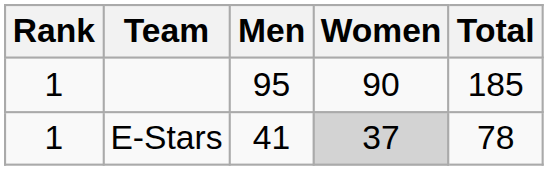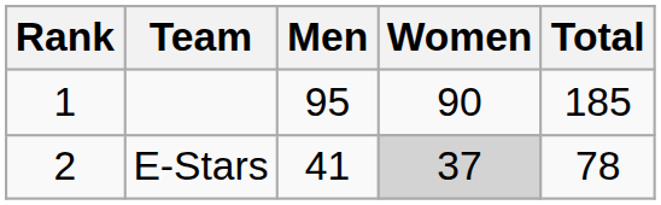E-Stars | Rank: 1 -> 2
